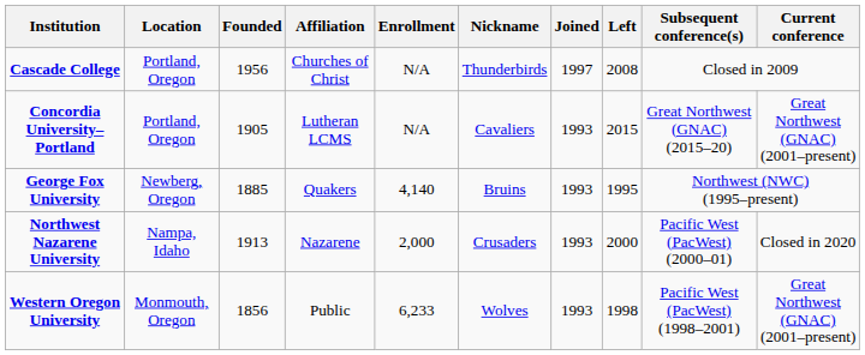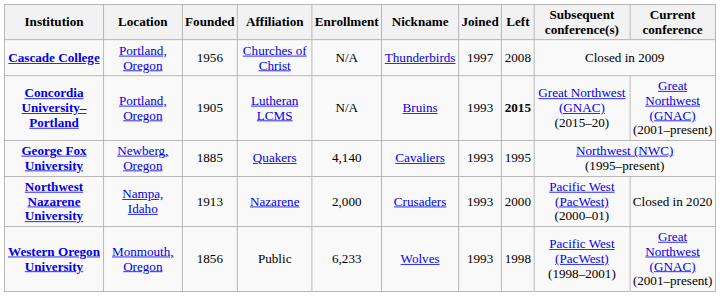Concordia University–Portland | Nickname: Cavaliers -> Bruins
Concordia University–Portland | Left: normal -> bold
George Fox University | Nickname: Bruins -> Cavaliers
